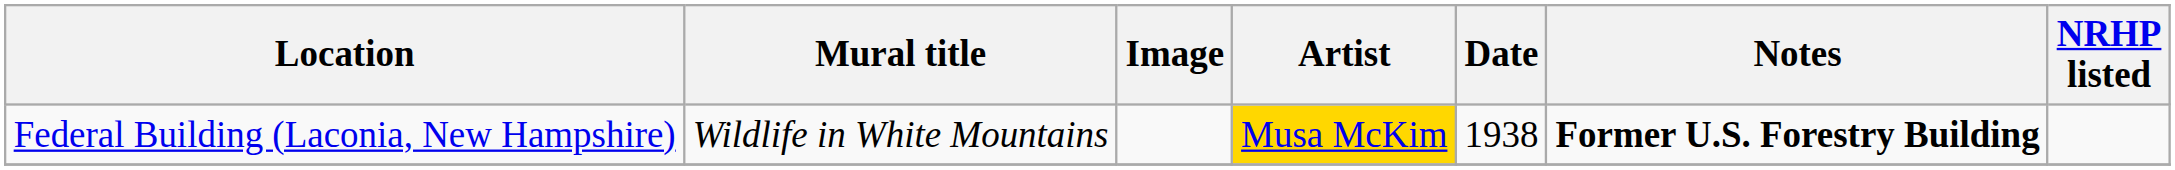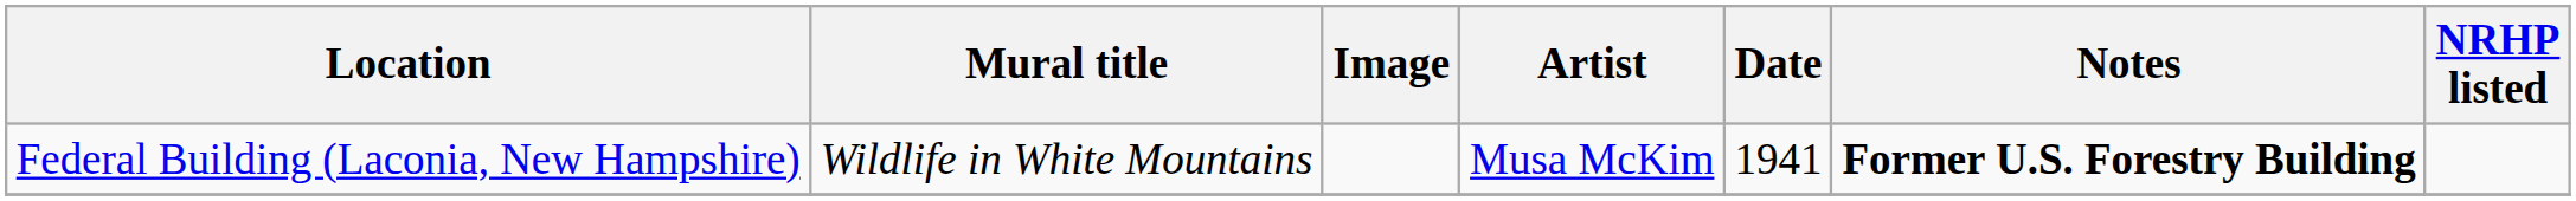Federal Building (Laconia, New Hampshire) | Artist: gold background -> no background
Federal Building (Laconia, New Hampshire) | Date: 1938 -> 1941
